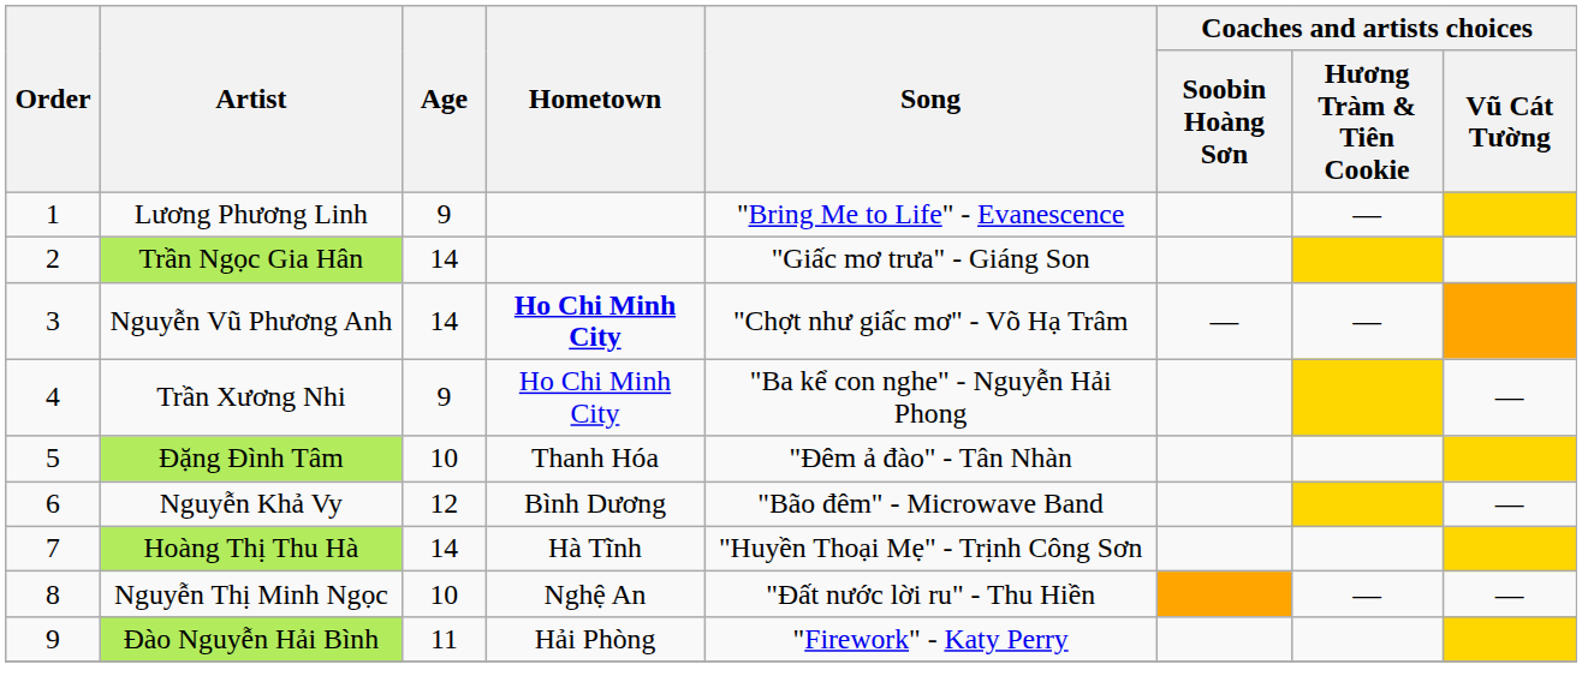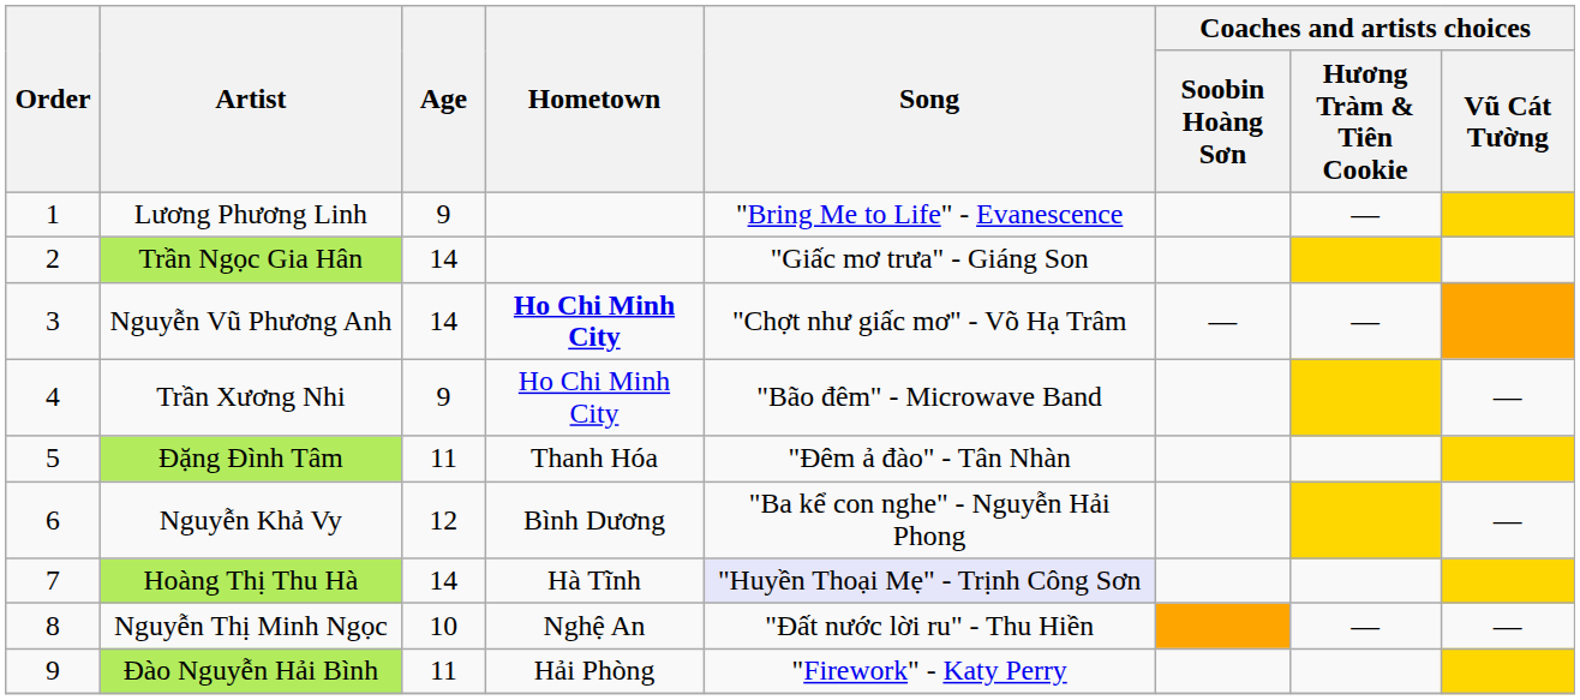Trần Xương Nhi | Song: "Ba kể con nghe" - Nguyễn Hải Phong -> "Bão đêm" - Microwave Band
Đặng Đình Tâm | Age: 10 -> 11
Nguyễn Khả Vy | Song: "Bão đêm" - Microwave Band -> "Ba kể con nghe" - Nguyễn Hải Phong
Hoàng Thị Thu Hà | Song: no background -> lavender background
